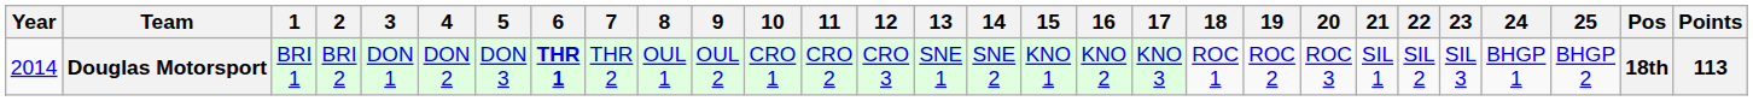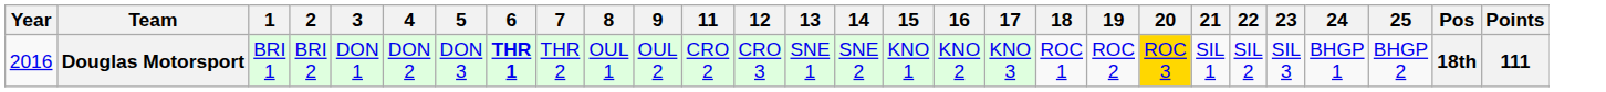- column: 10 | CRO 1
Douglas Motorsport | Year: 2014 -> 2016
Douglas Motorsport | 20: no background -> gold background
Douglas Motorsport | Points: 113 -> 111
